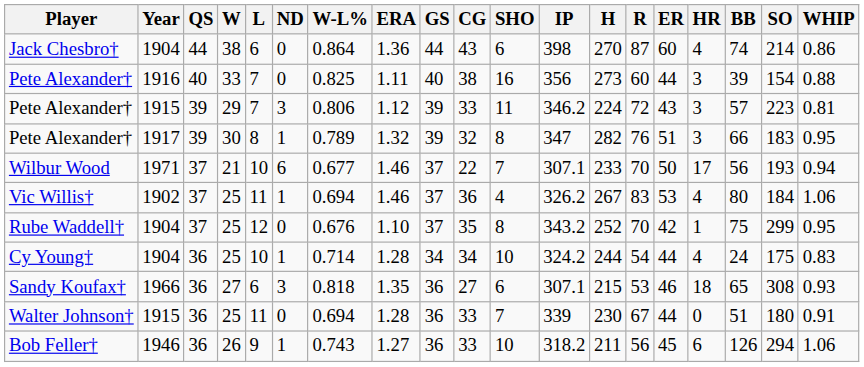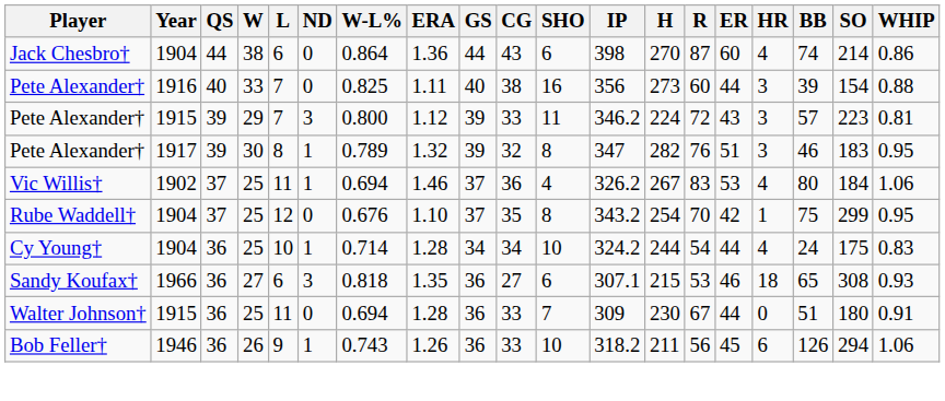Pete Alexander† / 1915 | W-L%: 0.806 -> 0.800
Pete Alexander† / 1917 | BB: 66 -> 46
- row: Wilbur Wood | 1971 | 37 | 21 | 10 | 6 | 0.677 | 1.46 | 37 | 22 | 7 | 307.1 | 233 | 70 | 50 | 17 | 56 | 193 | 0.94
Rube Waddell† | H: 252 -> 254
Walter Johnson† | IP: 339 -> 309
Bob Feller† | ERA: 1.27 -> 1.26
